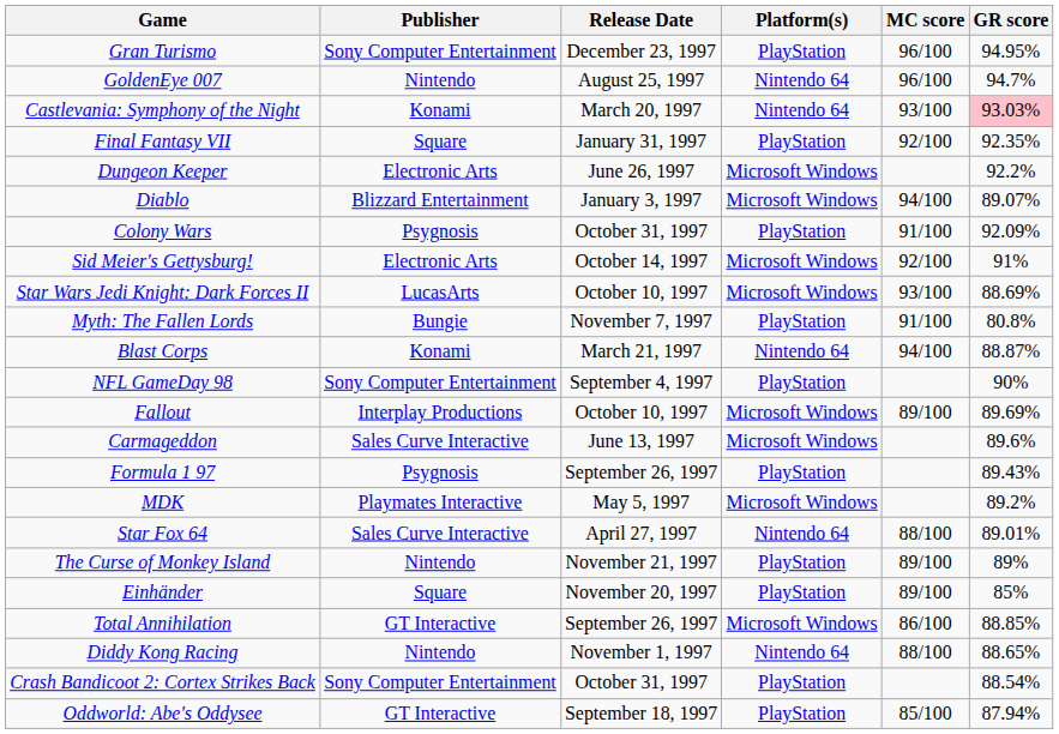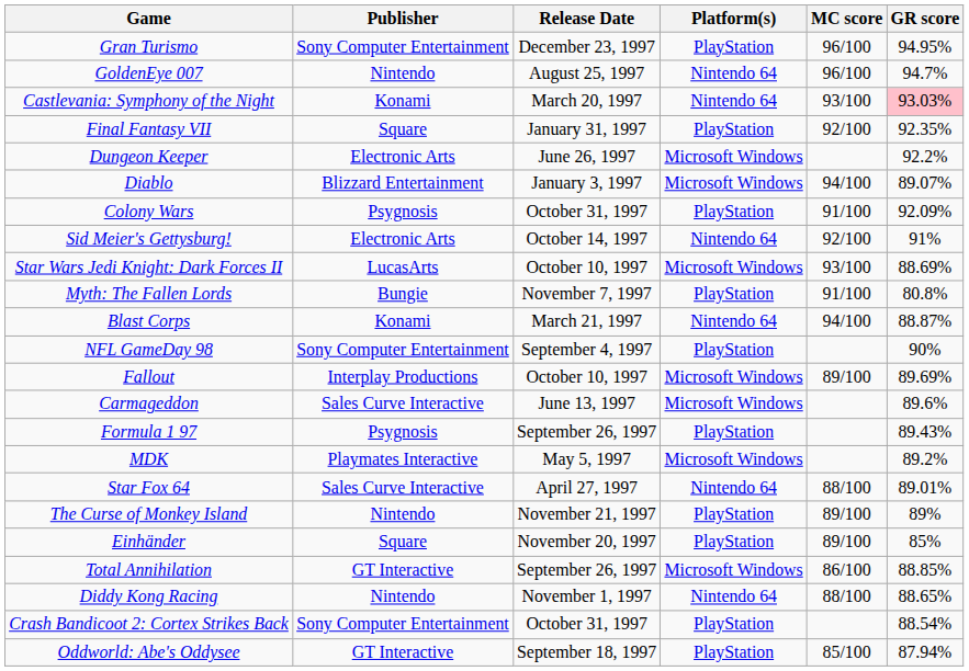Sid Meier's Gettysburg! | Platform(s): Microsoft Windows -> Nintendo 64
